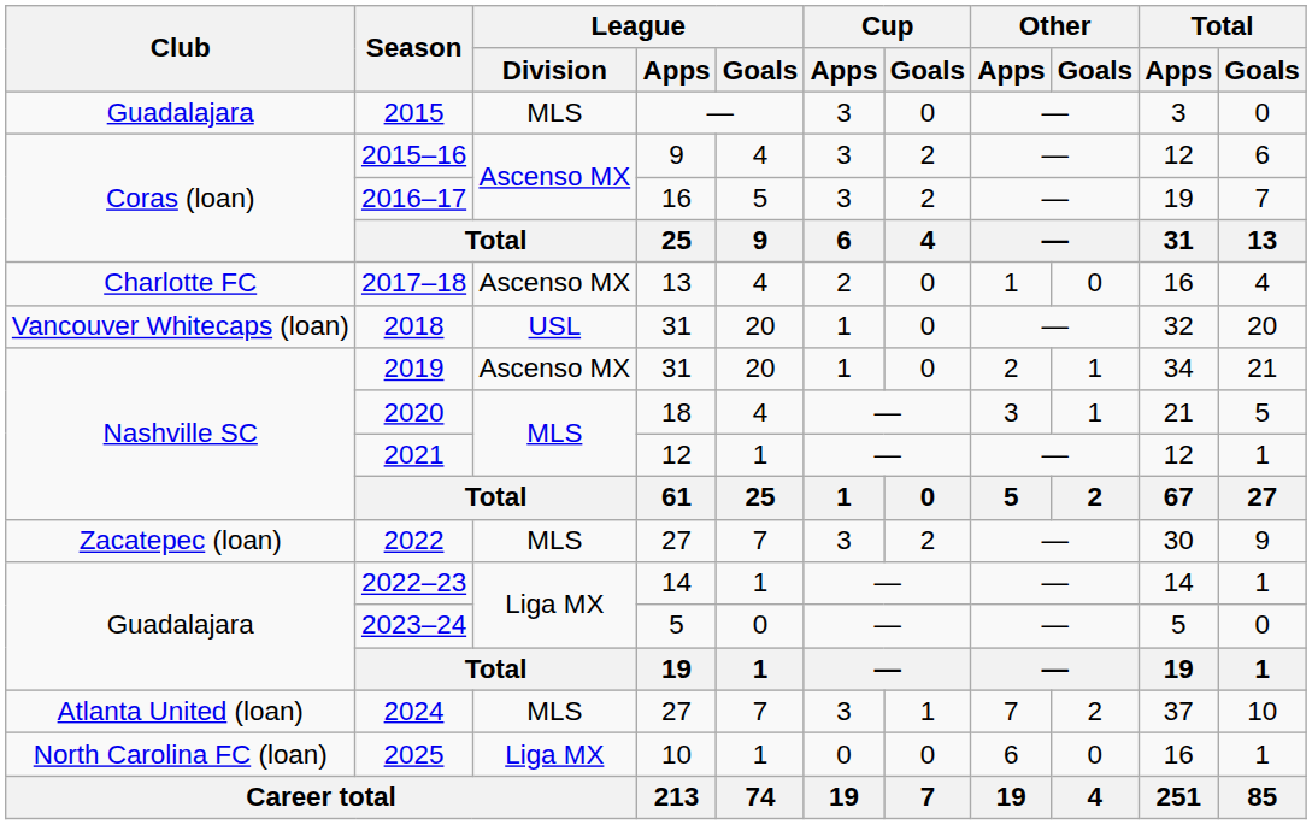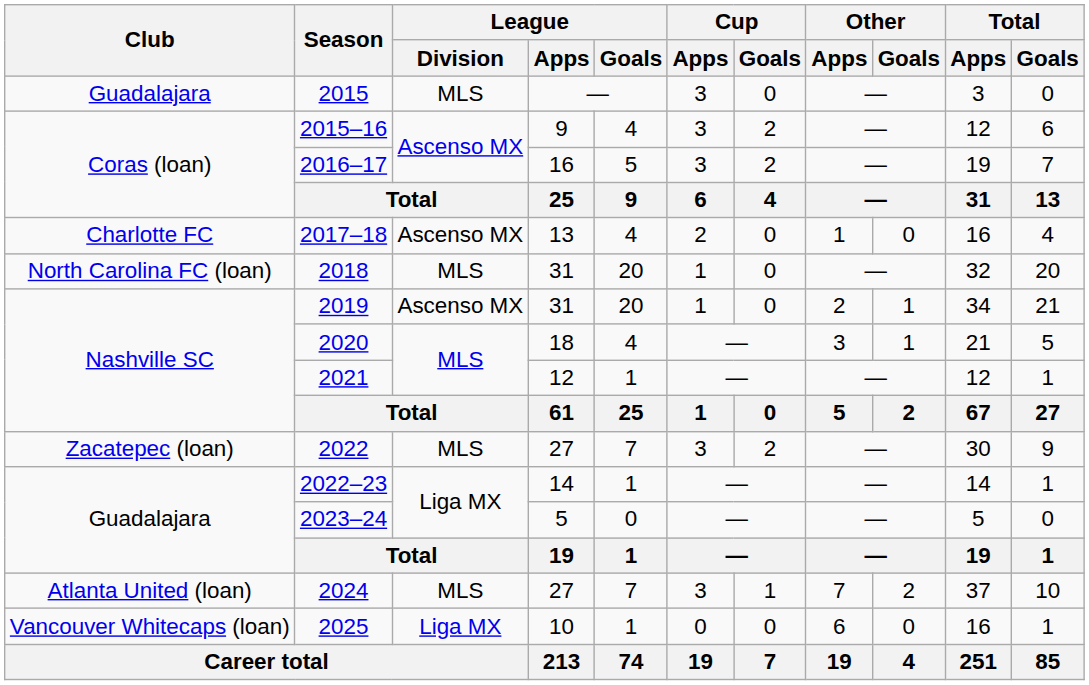2018 | Club: Vancouver Whitecaps (loan) -> North Carolina FC (loan)
2018 | League / Division: USL -> MLS
2025 | Club: North Carolina FC (loan) -> Vancouver Whitecaps (loan)
